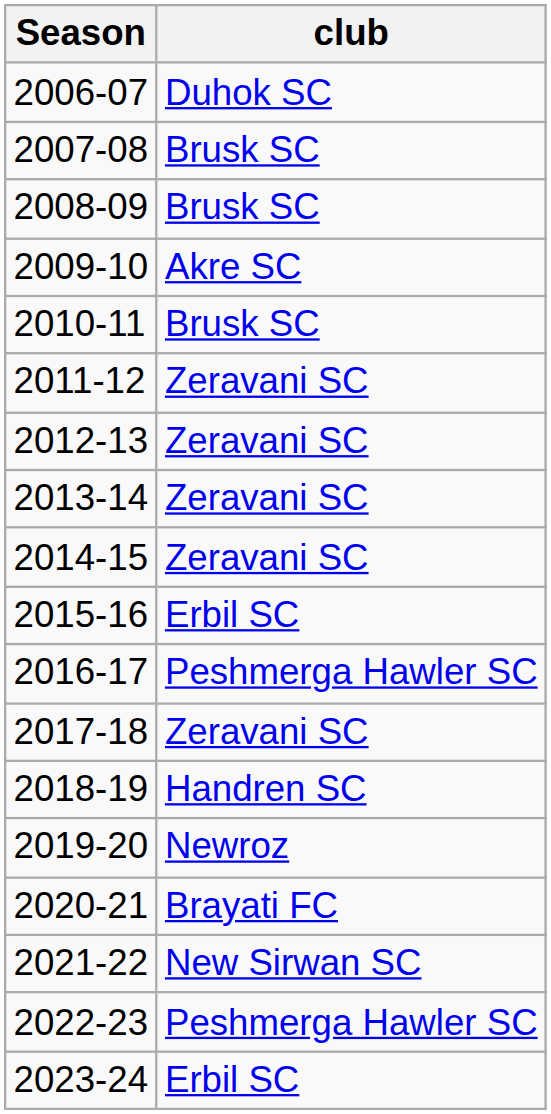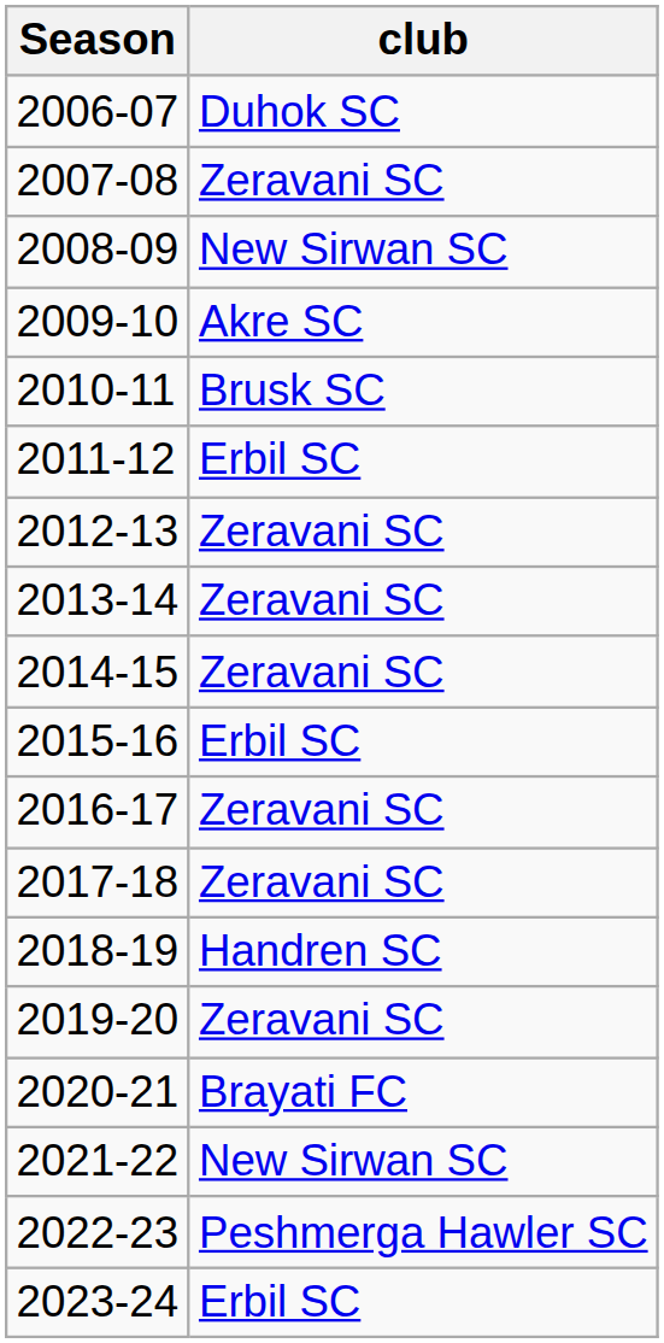2007-08 | club: Brusk SC -> Zeravani SC
2008-09 | club: Brusk SC -> New Sirwan SC
2011-12 | club: Zeravani SC -> Erbil SC
2016-17 | club: Peshmerga Hawler SC -> Zeravani SC
2019-20 | club: Newroz -> Zeravani SC
